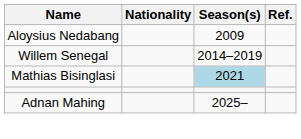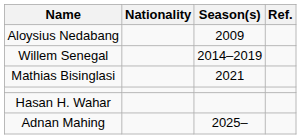Mathias Bisinglasi | Season(s): lightblue background -> no background
+ row: Hasan H. Wahar
